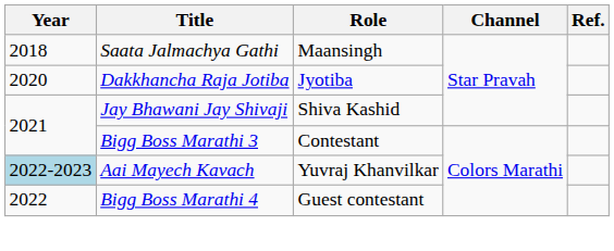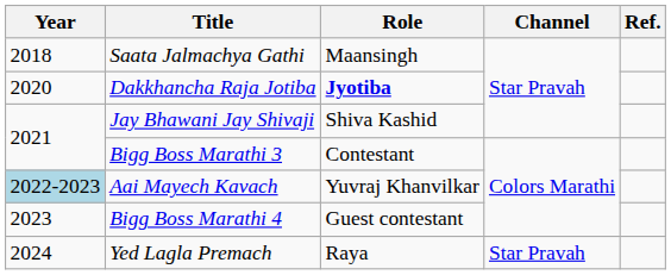Dakkhancha Raja Jotiba | Role: normal -> bold
Bigg Boss Marathi 4 | Year: 2022 -> 2023
+ row: 2024 | Yed Lagla Premach | Raya | Star Pravah
